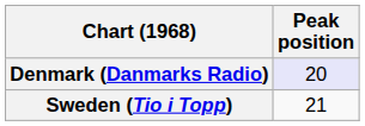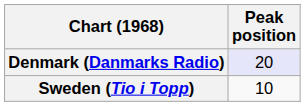Sweden (Tio i Topp) | Peak position: 21 -> 10
